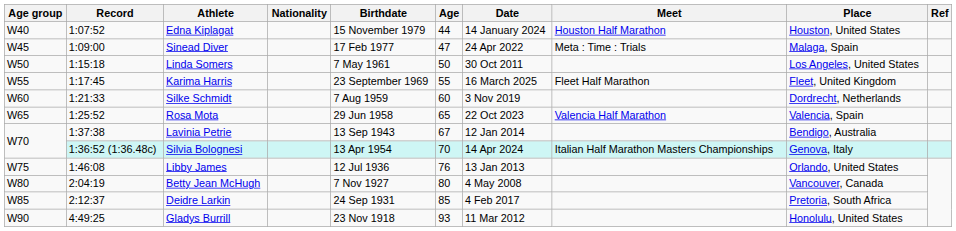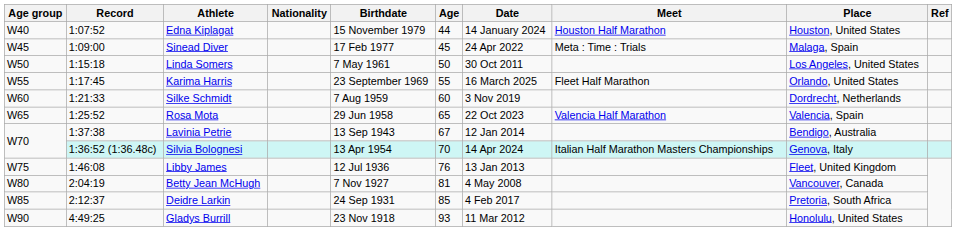Sinead Diver | Age: 47 -> 45
Karima Harris | Place: Fleet, United Kingdom -> Orlando, United States
Libby James | Place: Orlando, United States -> Fleet, United Kingdom
Betty Jean McHugh | Age: 80 -> 81
